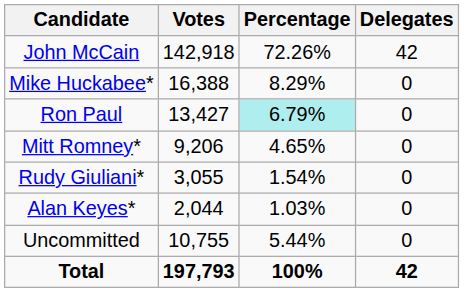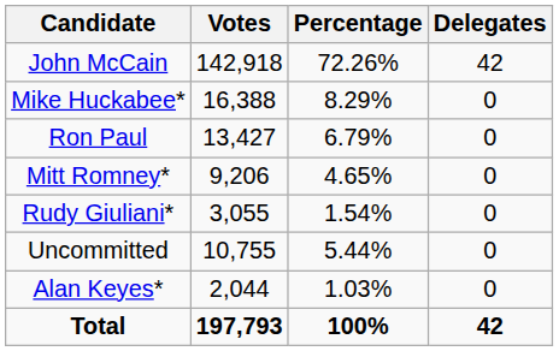Ron Paul | Percentage: paleturquoise background -> no background
rows swapped: Alan Keyes* <-> Uncommitted
